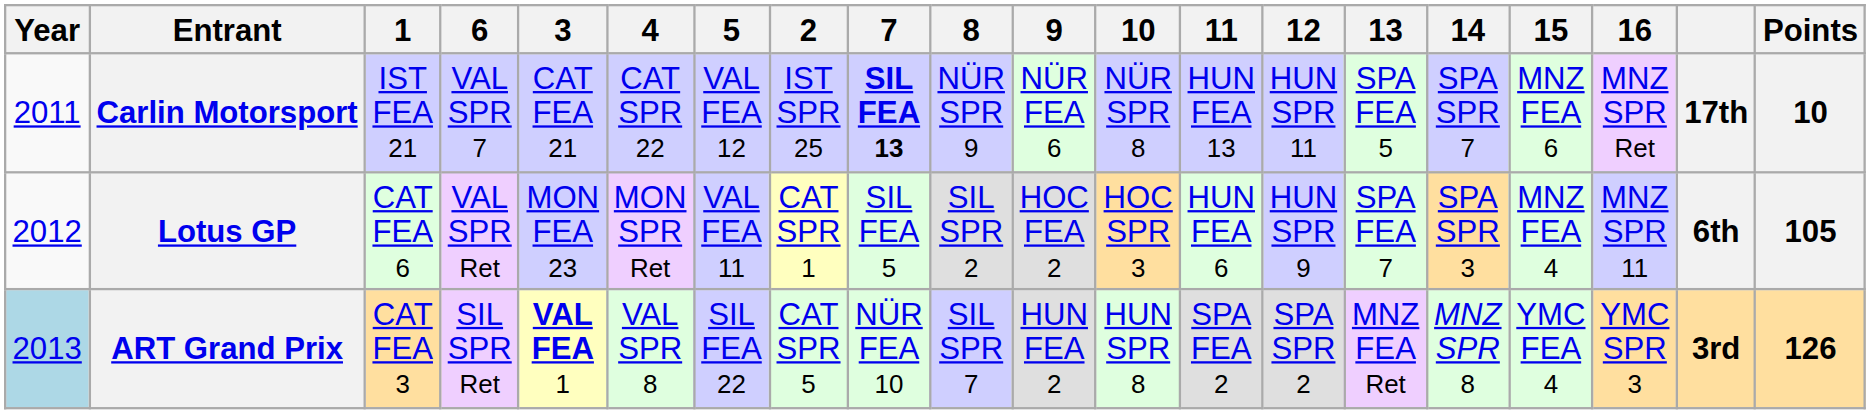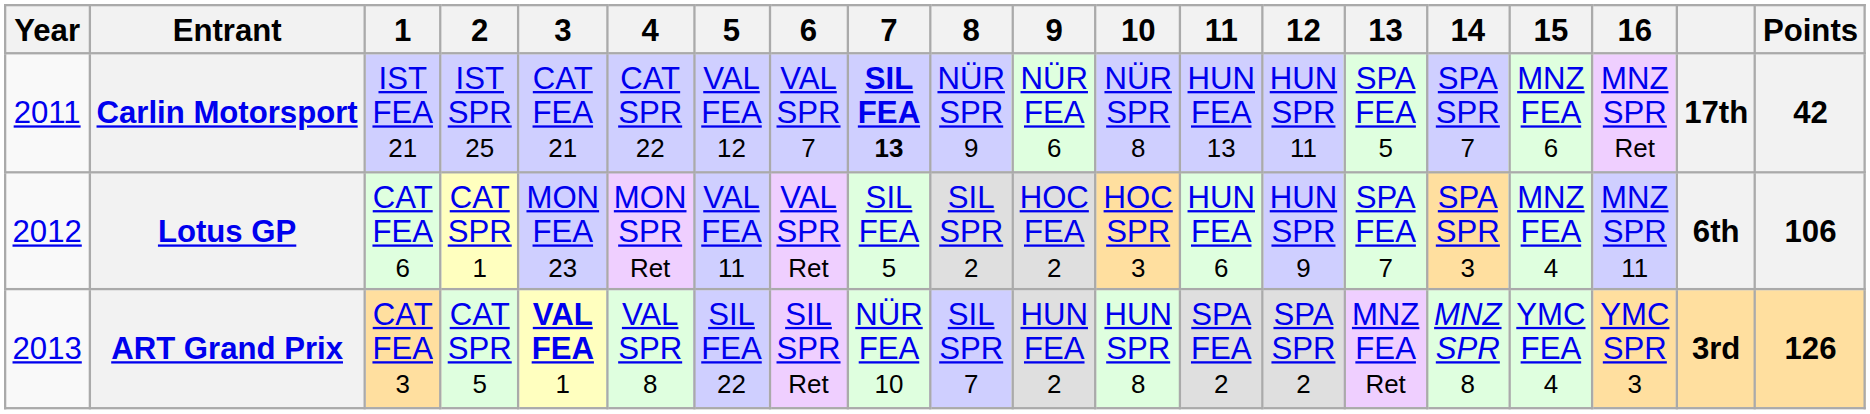columns swapped: 2 <-> 6
Carlin Motorsport | Points: 10 -> 42
Lotus GP | Points: 105 -> 106
ART Grand Prix | Year: lightblue background -> no background
